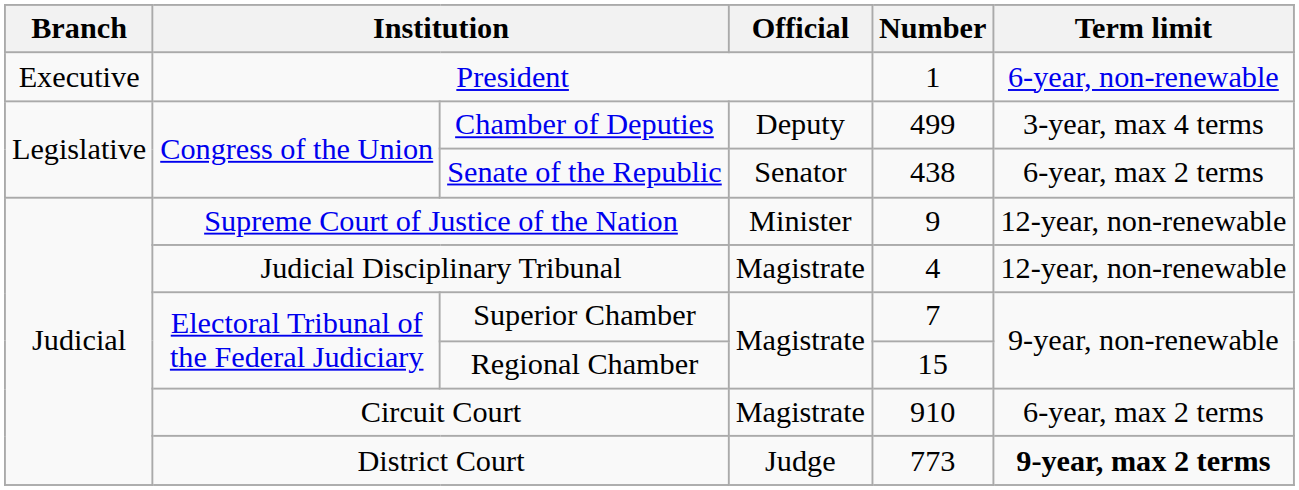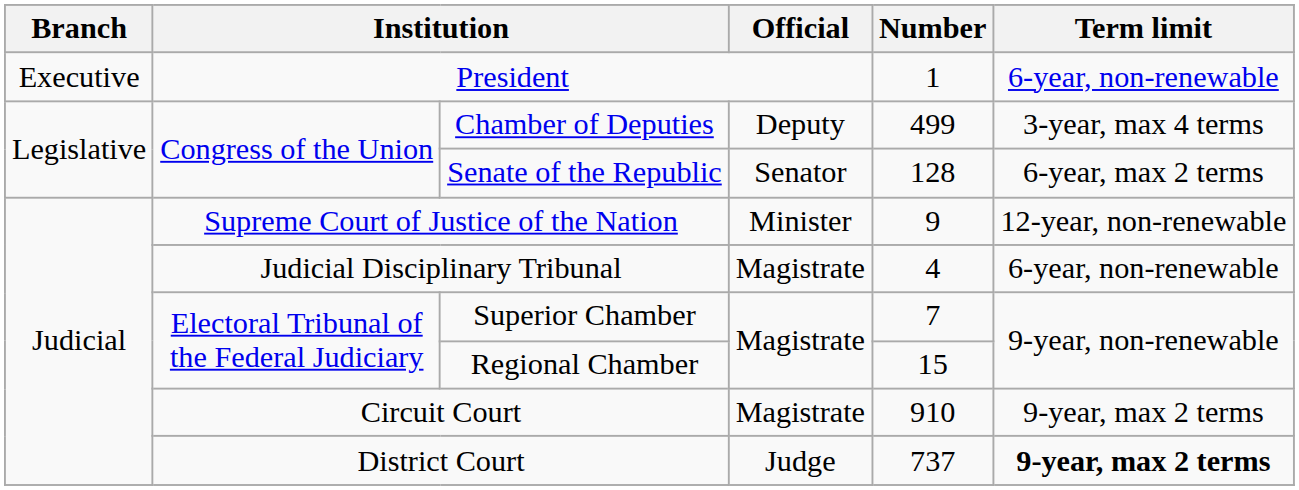Senate of the Republic | Number: 438 -> 128
Judicial Disciplinary Tribunal | column 6: 12-year, non-renewable -> 6-year, non-renewable
Circuit Court | column 6: 6-year, max 2 terms -> 9-year, max 2 terms
District Court | Number: 773 -> 737
